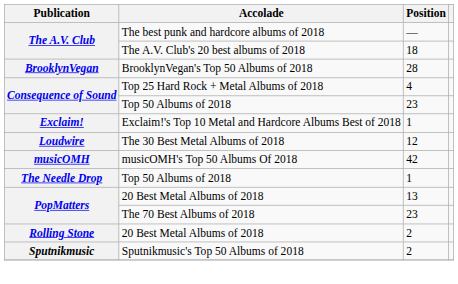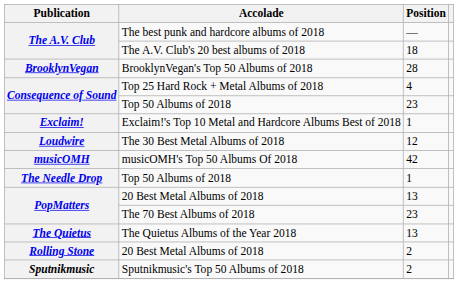+ row: The Quietus | The Quietus Albums of the Year 2018 | 13
